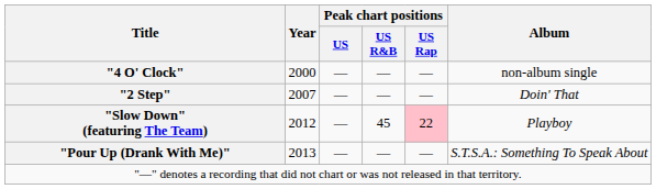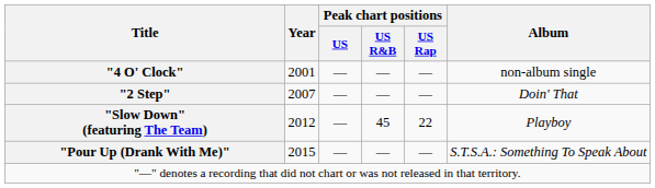"4 O' Clock" | Year: 2000 -> 2001
"Slow Down" (featuring The Team) | Peak chart positions / US Rap: pink background -> no background
"Pour Up (Drank With Me)" | Year: 2013 -> 2015
